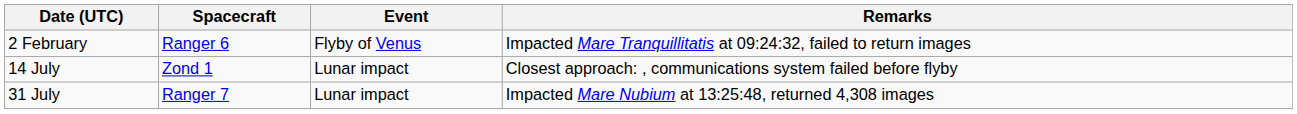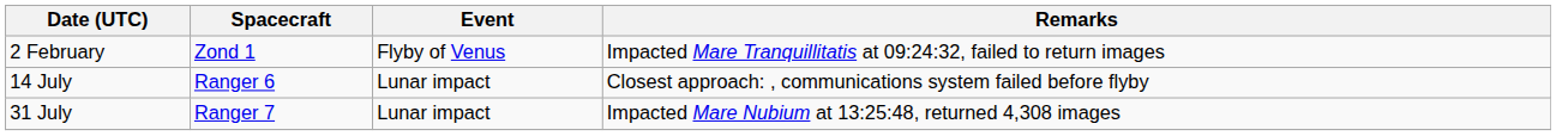2 February | Spacecraft: Ranger 6 -> Zond 1
14 July | Spacecraft: Zond 1 -> Ranger 6
